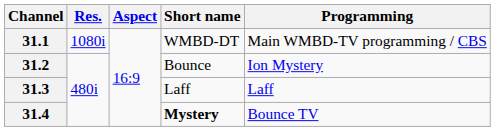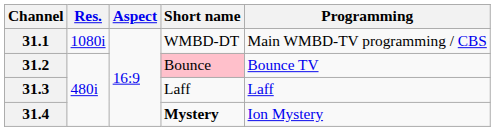31.2 | Short name: no background -> pink background
31.2 | Programming: Ion Mystery -> Bounce TV
31.4 | Programming: Bounce TV -> Ion Mystery
